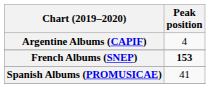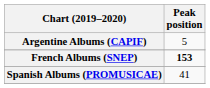Argentine Albums (CAPIF) | Peak position: 4 -> 5
